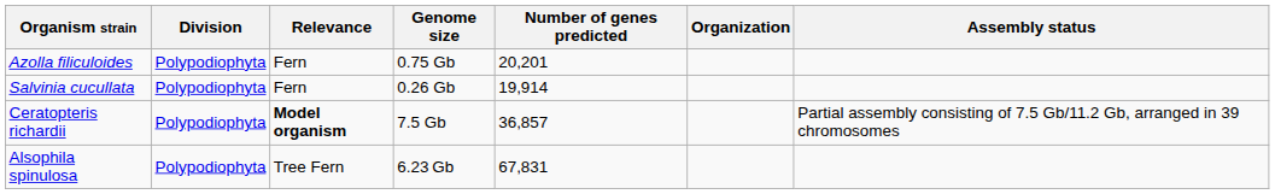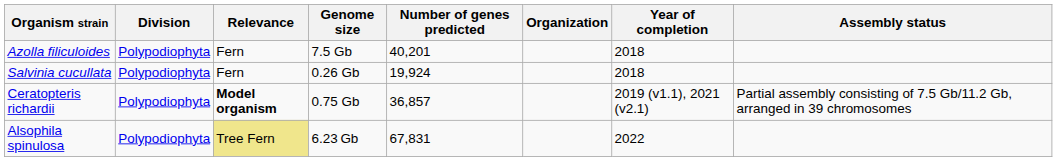+ column: Year of completion | 2018 | 2018 | 2019 (v1.1), 2021 (v2.1) | 2022
Azolla filiculoides | Genome size: 0.75 Gb -> 7.5 Gb
Azolla filiculoides | Number of genes predicted: 20,201 -> 40,201
Salvinia cucullata | Number of genes predicted: 19,914 -> 19,924
Ceratopteris richardii | Genome size: 7.5 Gb -> 0.75 Gb
Alsophila spinulosa | Relevance: no background -> khaki background
